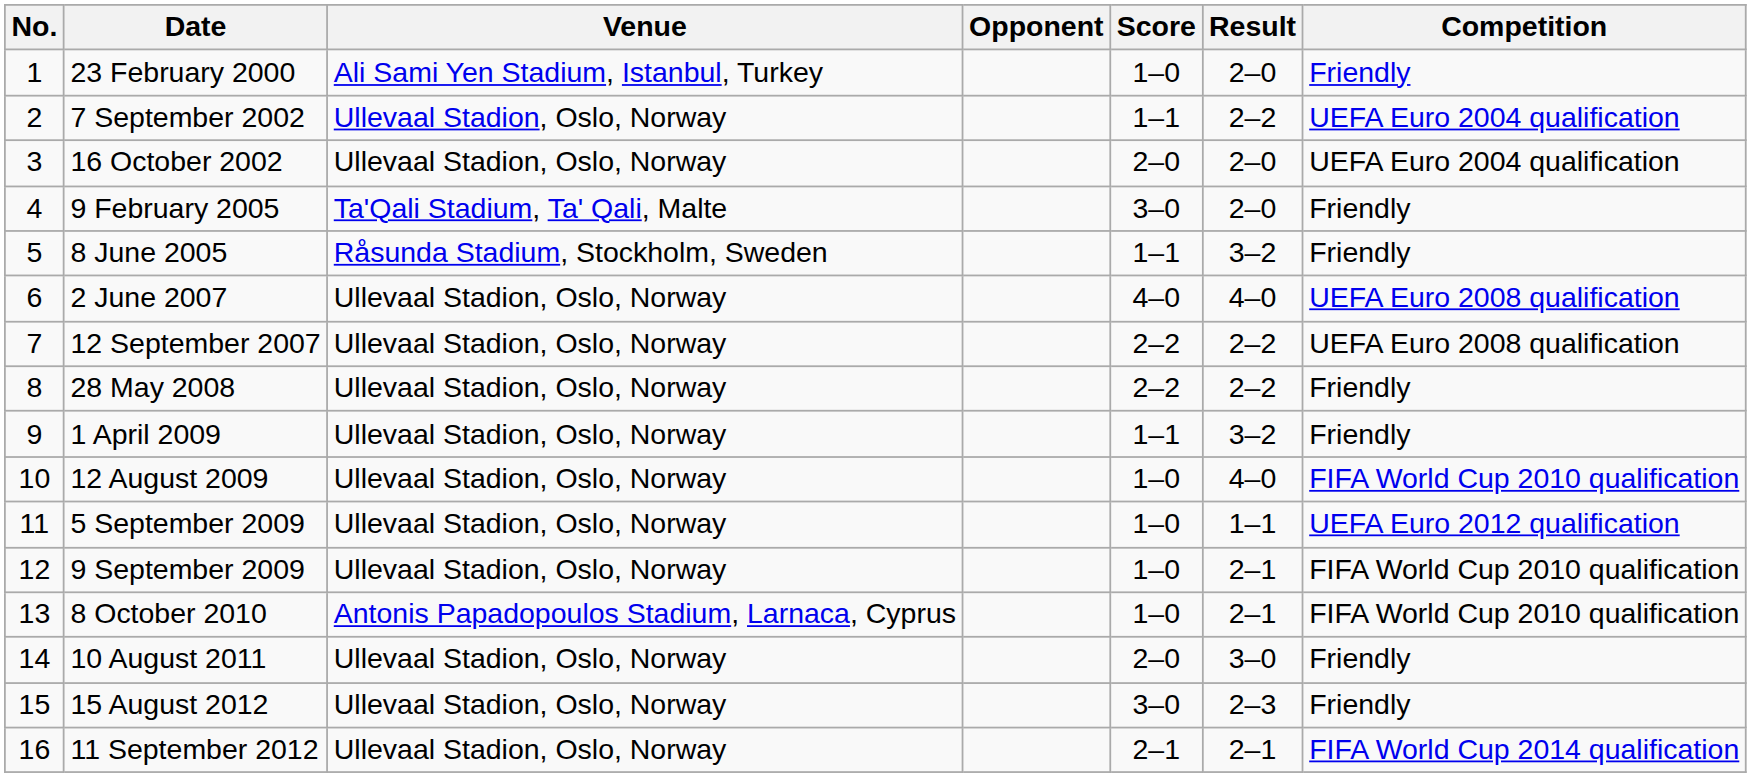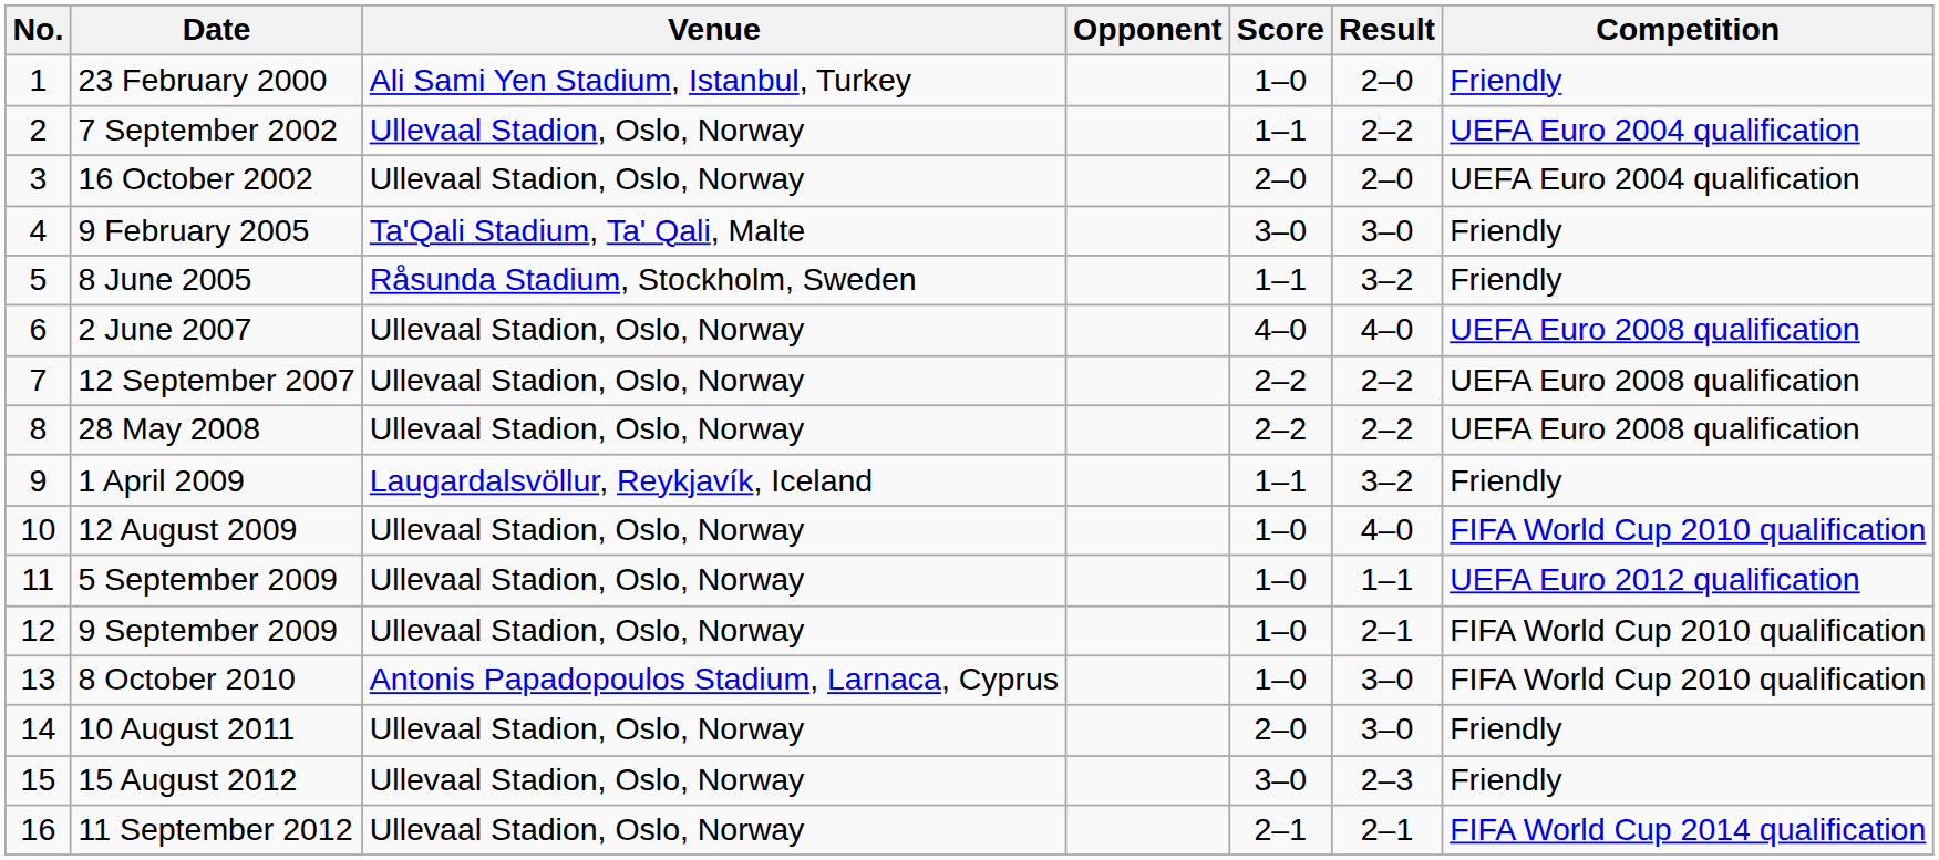9 February 2005 | Result: 2–0 -> 3–0
28 May 2008 | Competition: Friendly -> UEFA Euro 2008 qualification
1 April 2009 | Venue: Ullevaal Stadion, Oslo, Norway -> Laugardalsvöllur, Reykjavík, Iceland
8 October 2010 | Result: 2–1 -> 3–0
